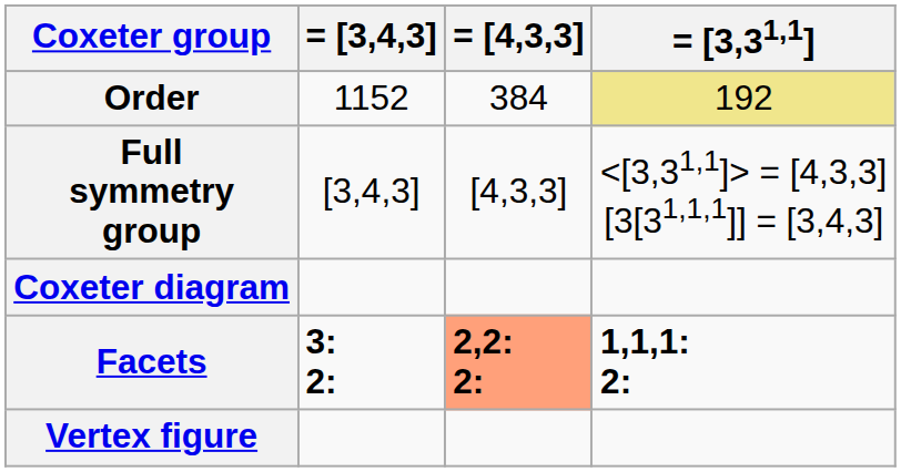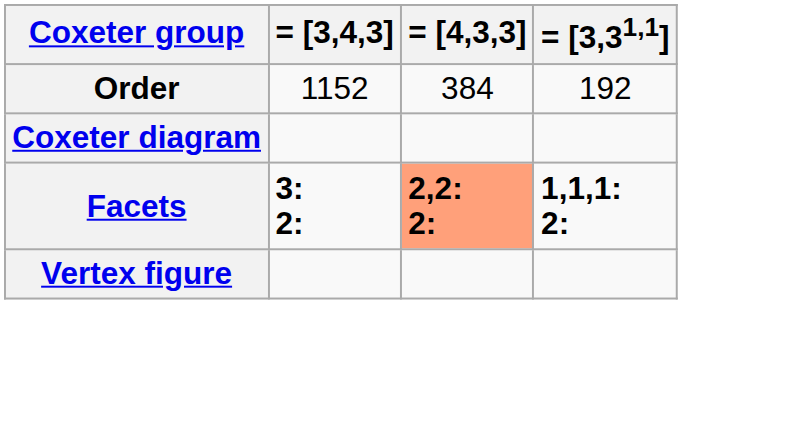Order | = [3,31,1]: khaki background -> no background
- row: Full symmetry group | [3,4,3] | [4,3,3] | <[3,31,1]> = [4,3,3] [3[31,1,1]] = [3,4,3]
